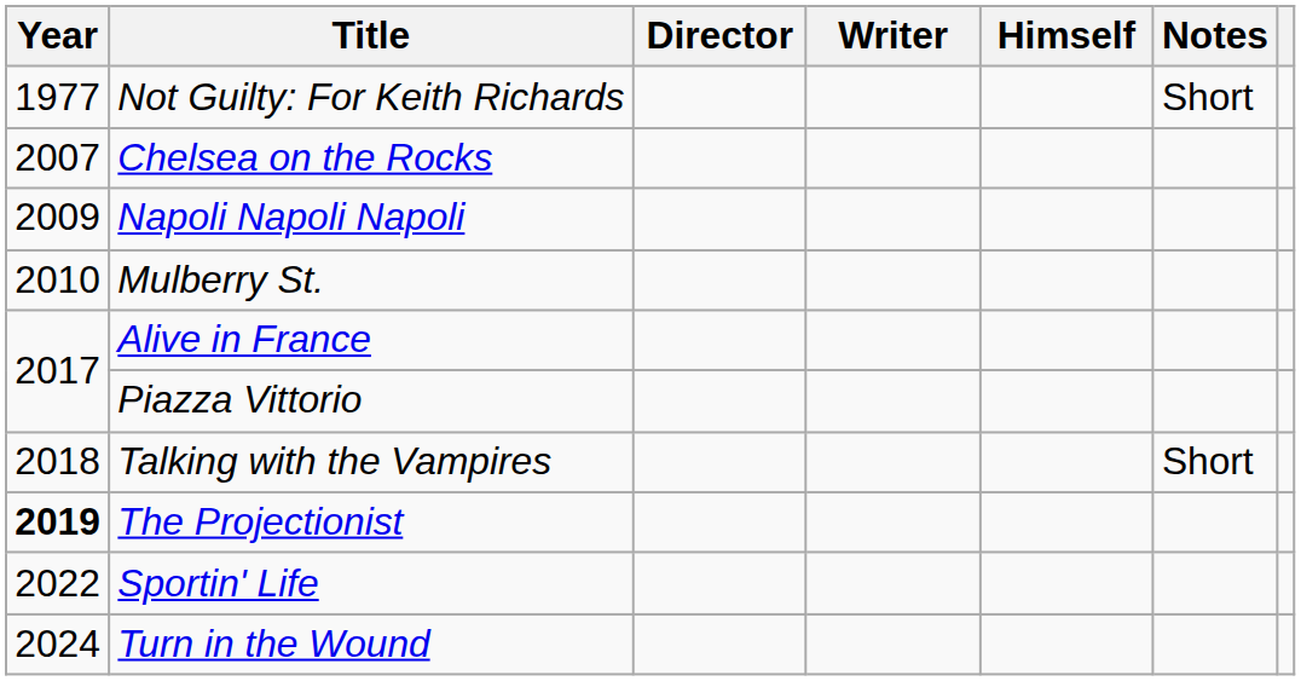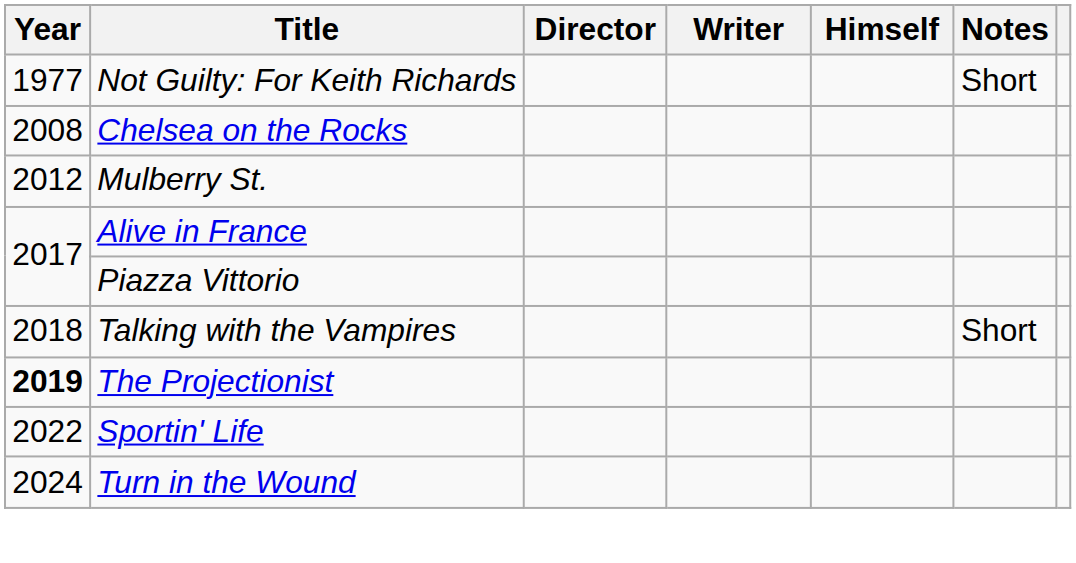Chelsea on the Rocks | Year: 2007 -> 2008
- row: 2009 | Napoli Napoli Napoli
Mulberry St. | Year: 2010 -> 2012
